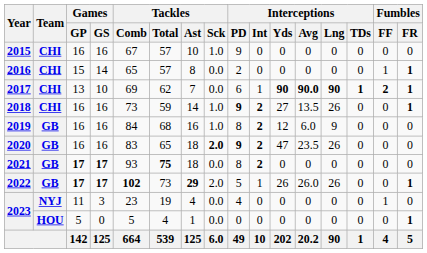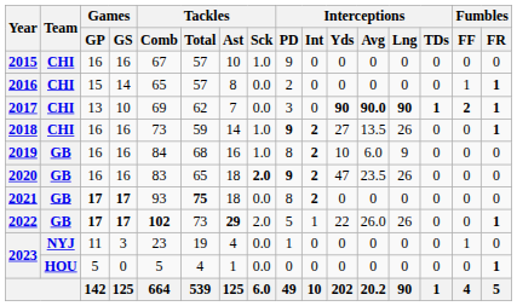2017 | Interceptions / PD: 6 -> 3
2017 | Interceptions / Int: 1 -> 0
2019 | Interceptions / Yds: 12 -> 10
2022 | Interceptions / Yds: 26 -> 22
2023 / 11 | Interceptions / PD: 4 -> 1
